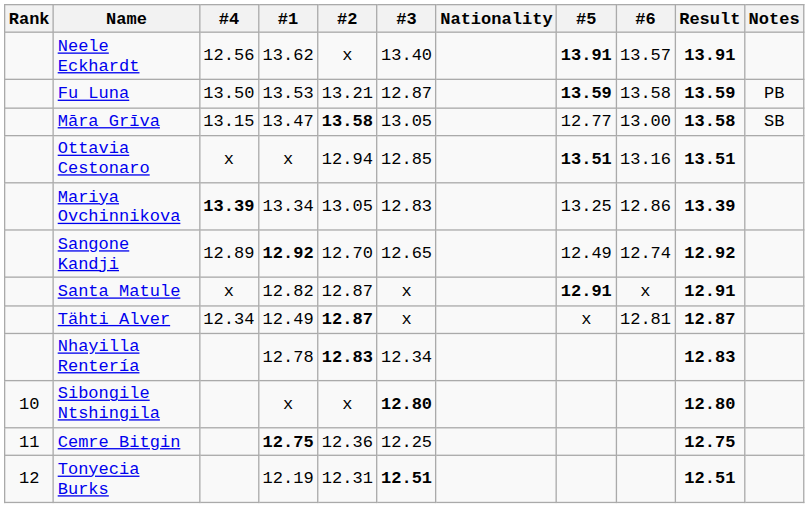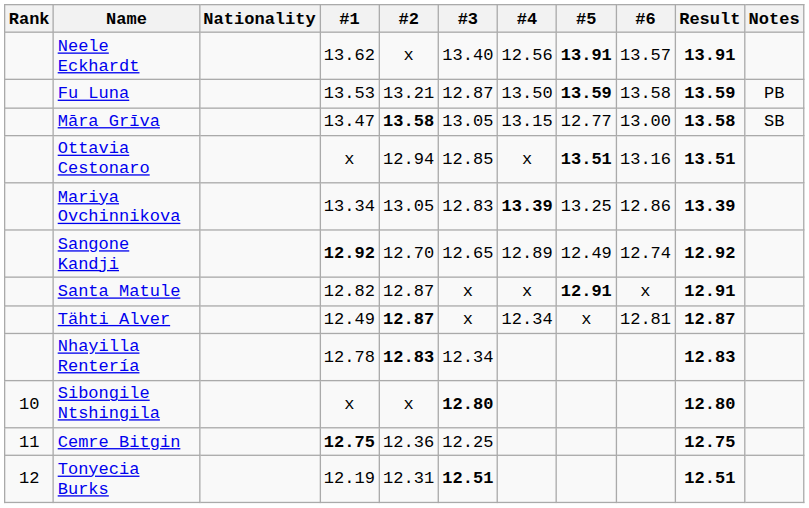columns swapped: Nationality <-> #4
